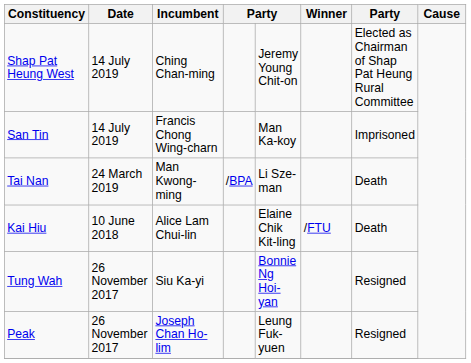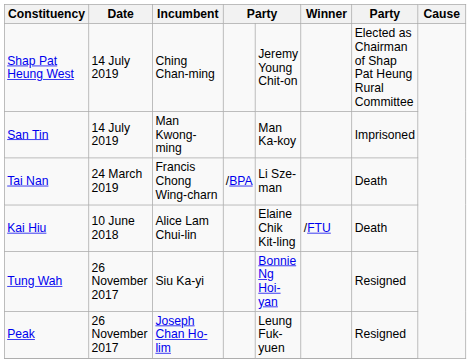San Tin | Incumbent: Francis Chong Wing-charn -> Man Kwong-ming
Tai Nan | Incumbent: Man Kwong-ming -> Francis Chong Wing-charn
